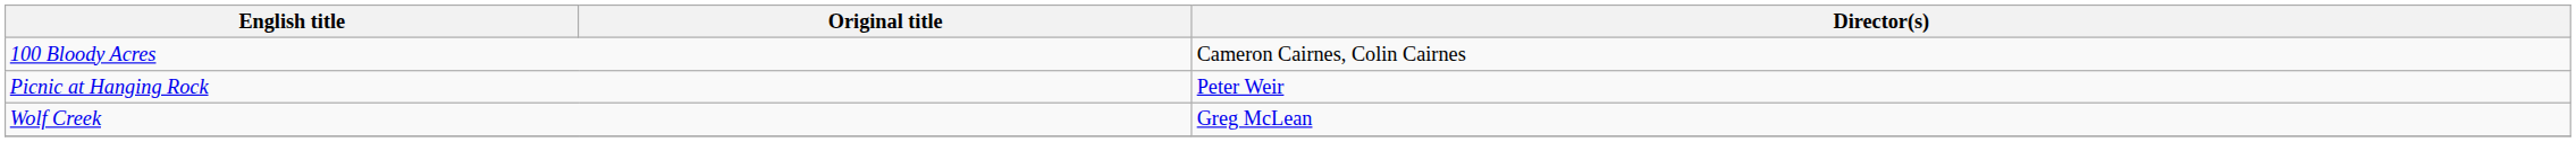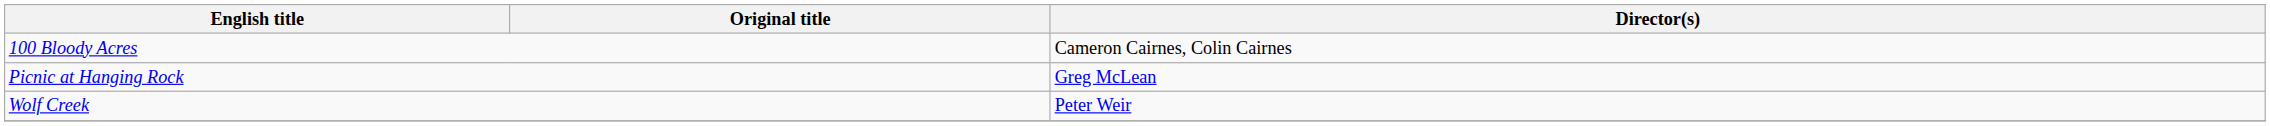Picnic at Hanging Rock | Director(s): Peter Weir -> Greg McLean
Wolf Creek | Director(s): Greg McLean -> Peter Weir
